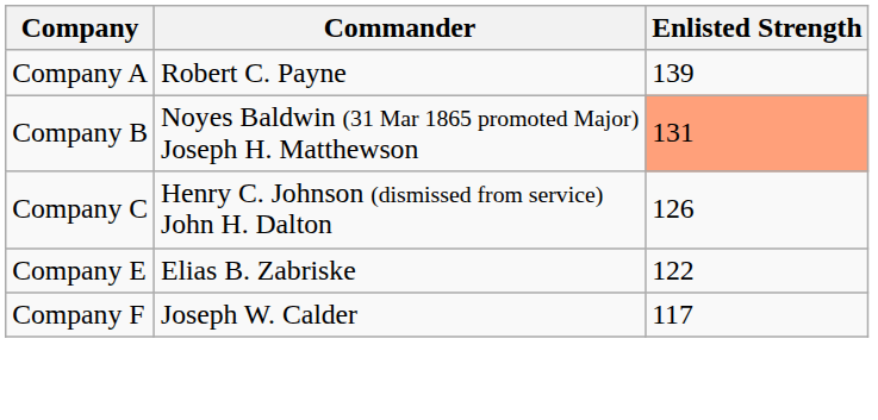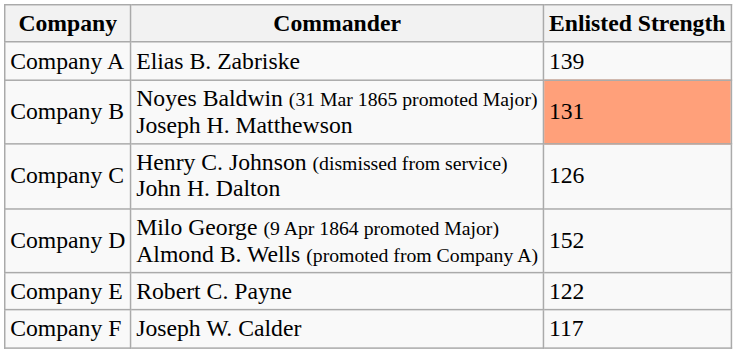Company A | Commander: Robert C. Payne -> Elias B. Zabriske
+ row: Company D | Milo George (9 Apr 1864 promoted Major) Almond B. Wells (promoted from Company A) | 152
Company E | Commander: Elias B. Zabriske -> Robert C. Payne
